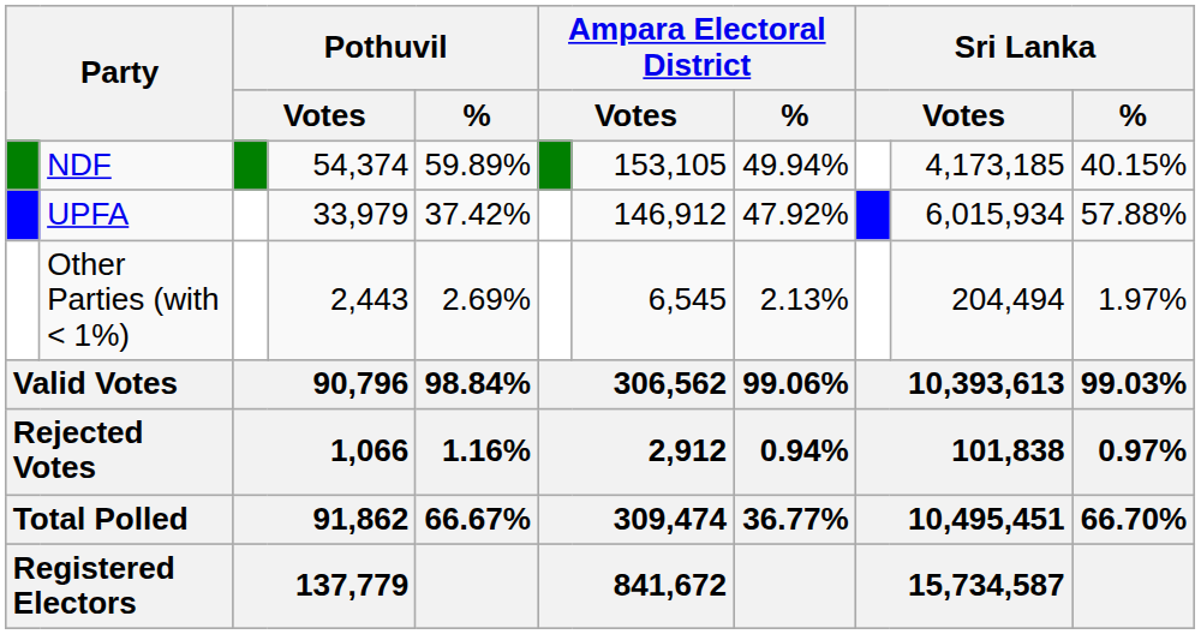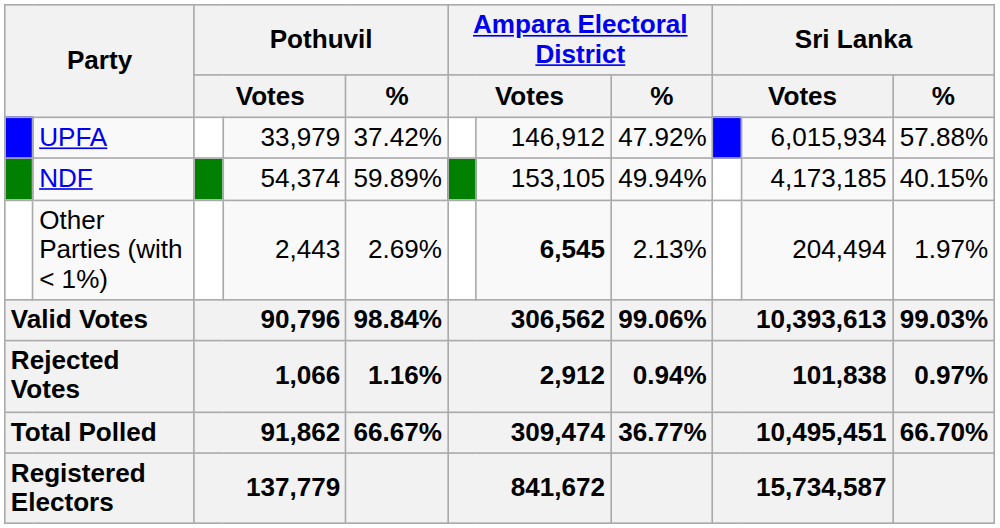rows swapped: NDF <-> UPFA
Other Parties (with < 1%) | column 7: normal -> bold
